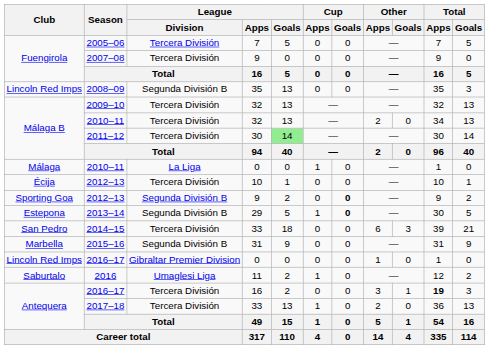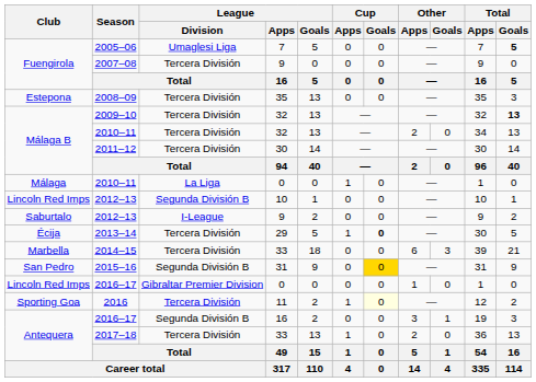2005–06 | League / Division: Tercera División -> Umaglesi Liga
2005–06 | Total / Goals: normal -> bold
2008–09 | Club: Lincoln Red Imps -> Estepona
2008–09 | League / Division: Segunda División B -> Tercera División
2009–10 | Total / Goals: normal -> bold
2011–12 | League / Goals: lightgreen background -> no background
2012–13 / 10 | Club: Écija -> Lincoln Red Imps
2012–13 / 10 | League / Division: Tercera División -> Segunda División B
2012–13 / 9 | Club: Sporting Goa -> Saburtalo
2012–13 / 9 | League / Division: Segunda División B -> I-League
2012–13 / 9 | Cup / Goals: bold -> normal
2013–14 | Club: Estepona -> Écija
2013–14 | League / Division: Segunda División B -> Tercera División
2014–15 | Club: San Pedro -> Marbella
2015–16 | Club: Marbella -> San Pedro
2015–16 | Cup / Goals: no background -> gold background
2016 | Club: Saburtalo -> Sporting Goa
2016 | League / Division: Umaglesi Liga -> Tercera División
2016 | Cup / Goals: no background -> lightyellow background
2016–17 / 16 | League / Division: Tercera División -> Segunda División B
2016–17 / 16 | Total / Apps: bold -> normal
